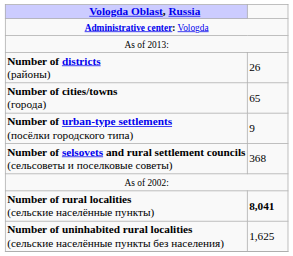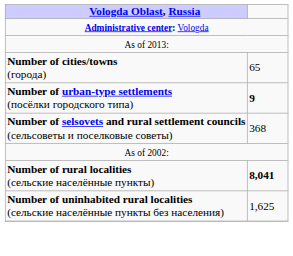- row: Number of districts (районы) | 26
Number of urban-type settlements (посёлки городского типа) | column 2: normal -> bold
